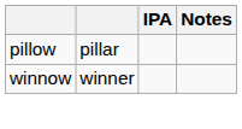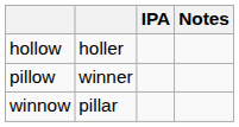+ row: hollow | holler
pillow | column 2: pillar -> winner
winnow | column 2: winner -> pillar
